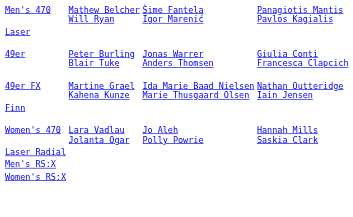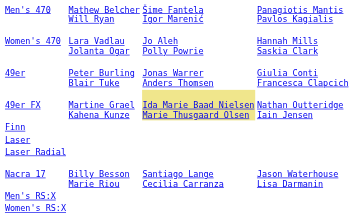rows swapped: Women's 470 <-> Laser
49er FX | column 3: no background -> khaki background
+ row: Nacra 17 | Billy Besson Marie Riou | Santiago Lange Cecilia Carranza | Jason Waterhouse Lisa Darmanin
